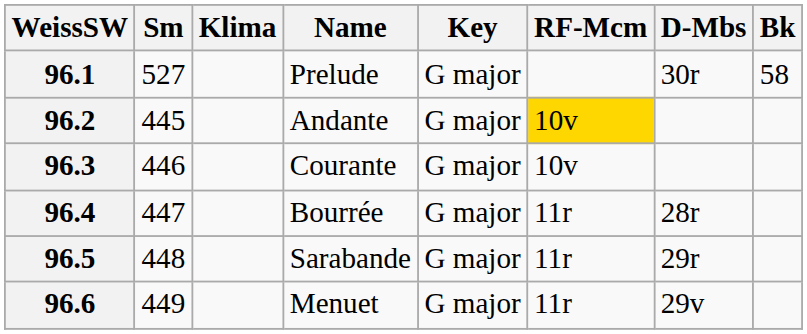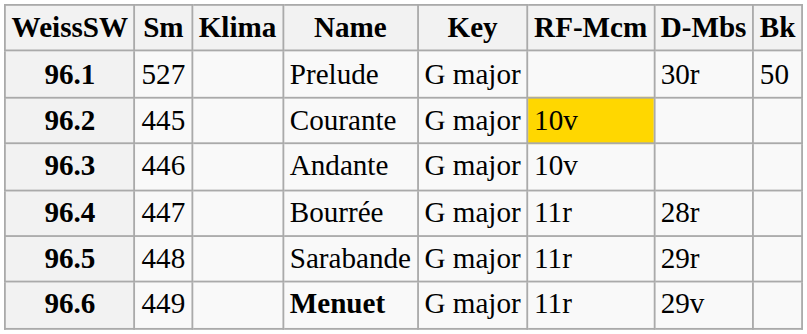96.1 | Bk: 58 -> 50
96.2 | Name: Andante -> Courante
96.3 | Name: Courante -> Andante
96.6 | Name: normal -> bold
